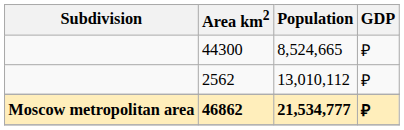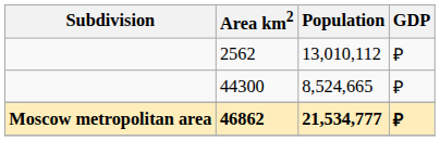rows swapped: 2562 <-> 44300
